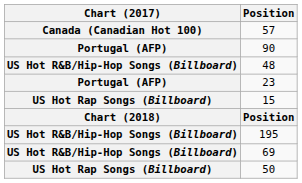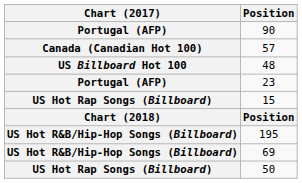rows swapped: 57 <-> 90
48 | Chart (2017): US Hot R&B/Hip-Hop Songs (Billboard) -> US Billboard Hot 100
